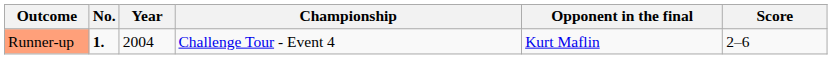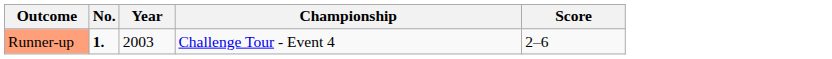- column: Opponent in the final | Kurt Maflin
Runner-up | Year: 2004 -> 2003
